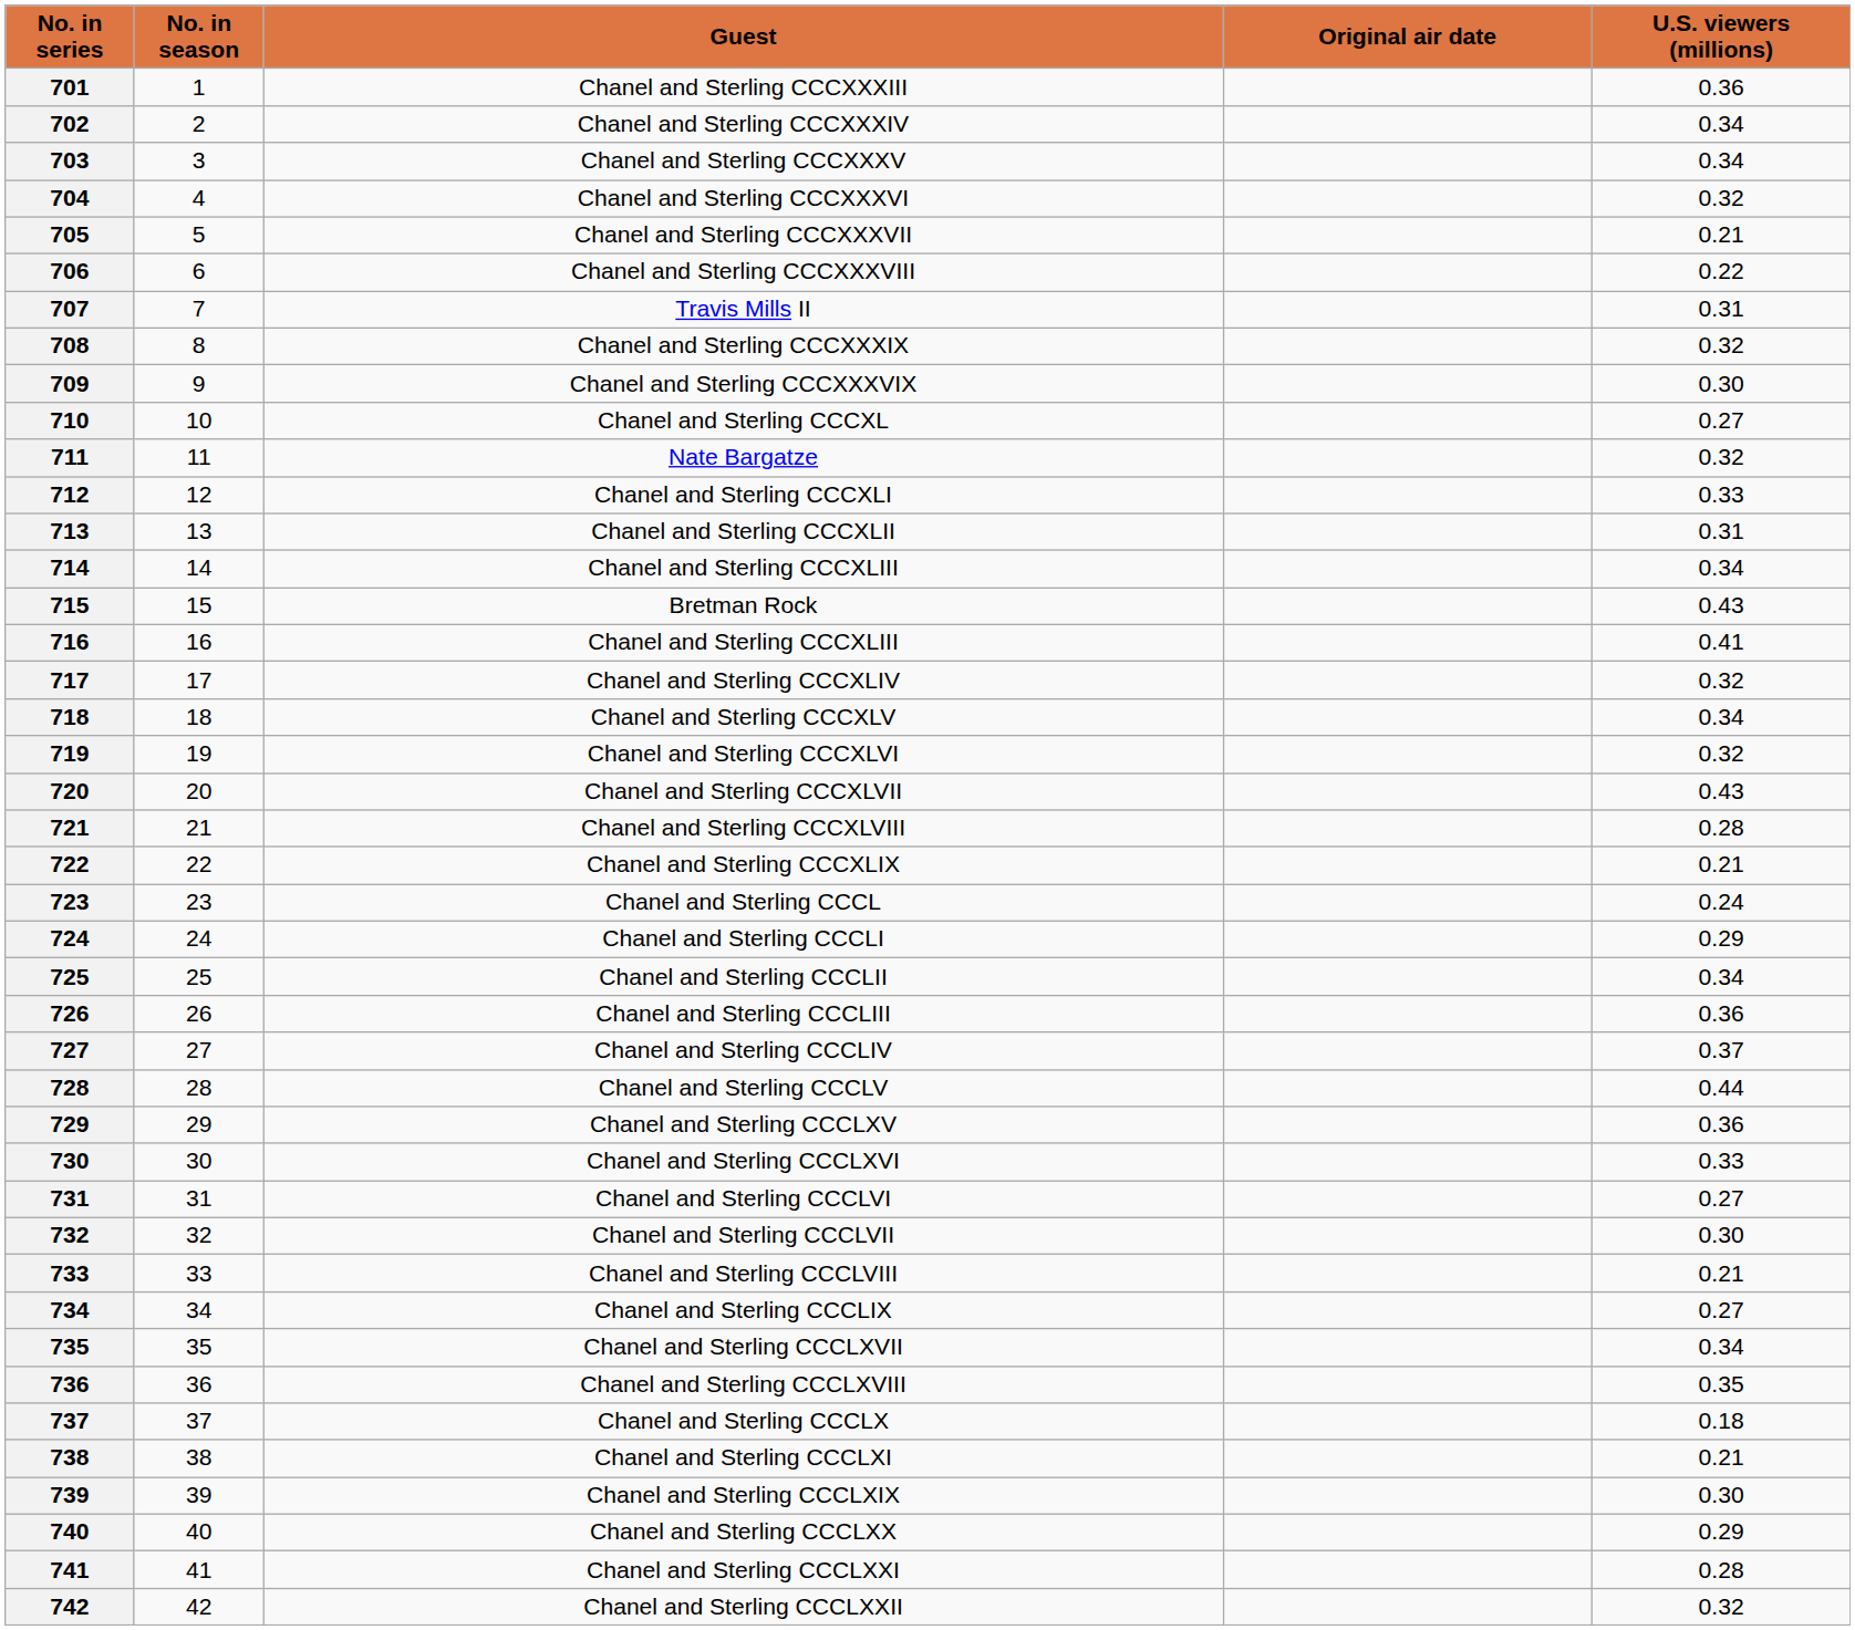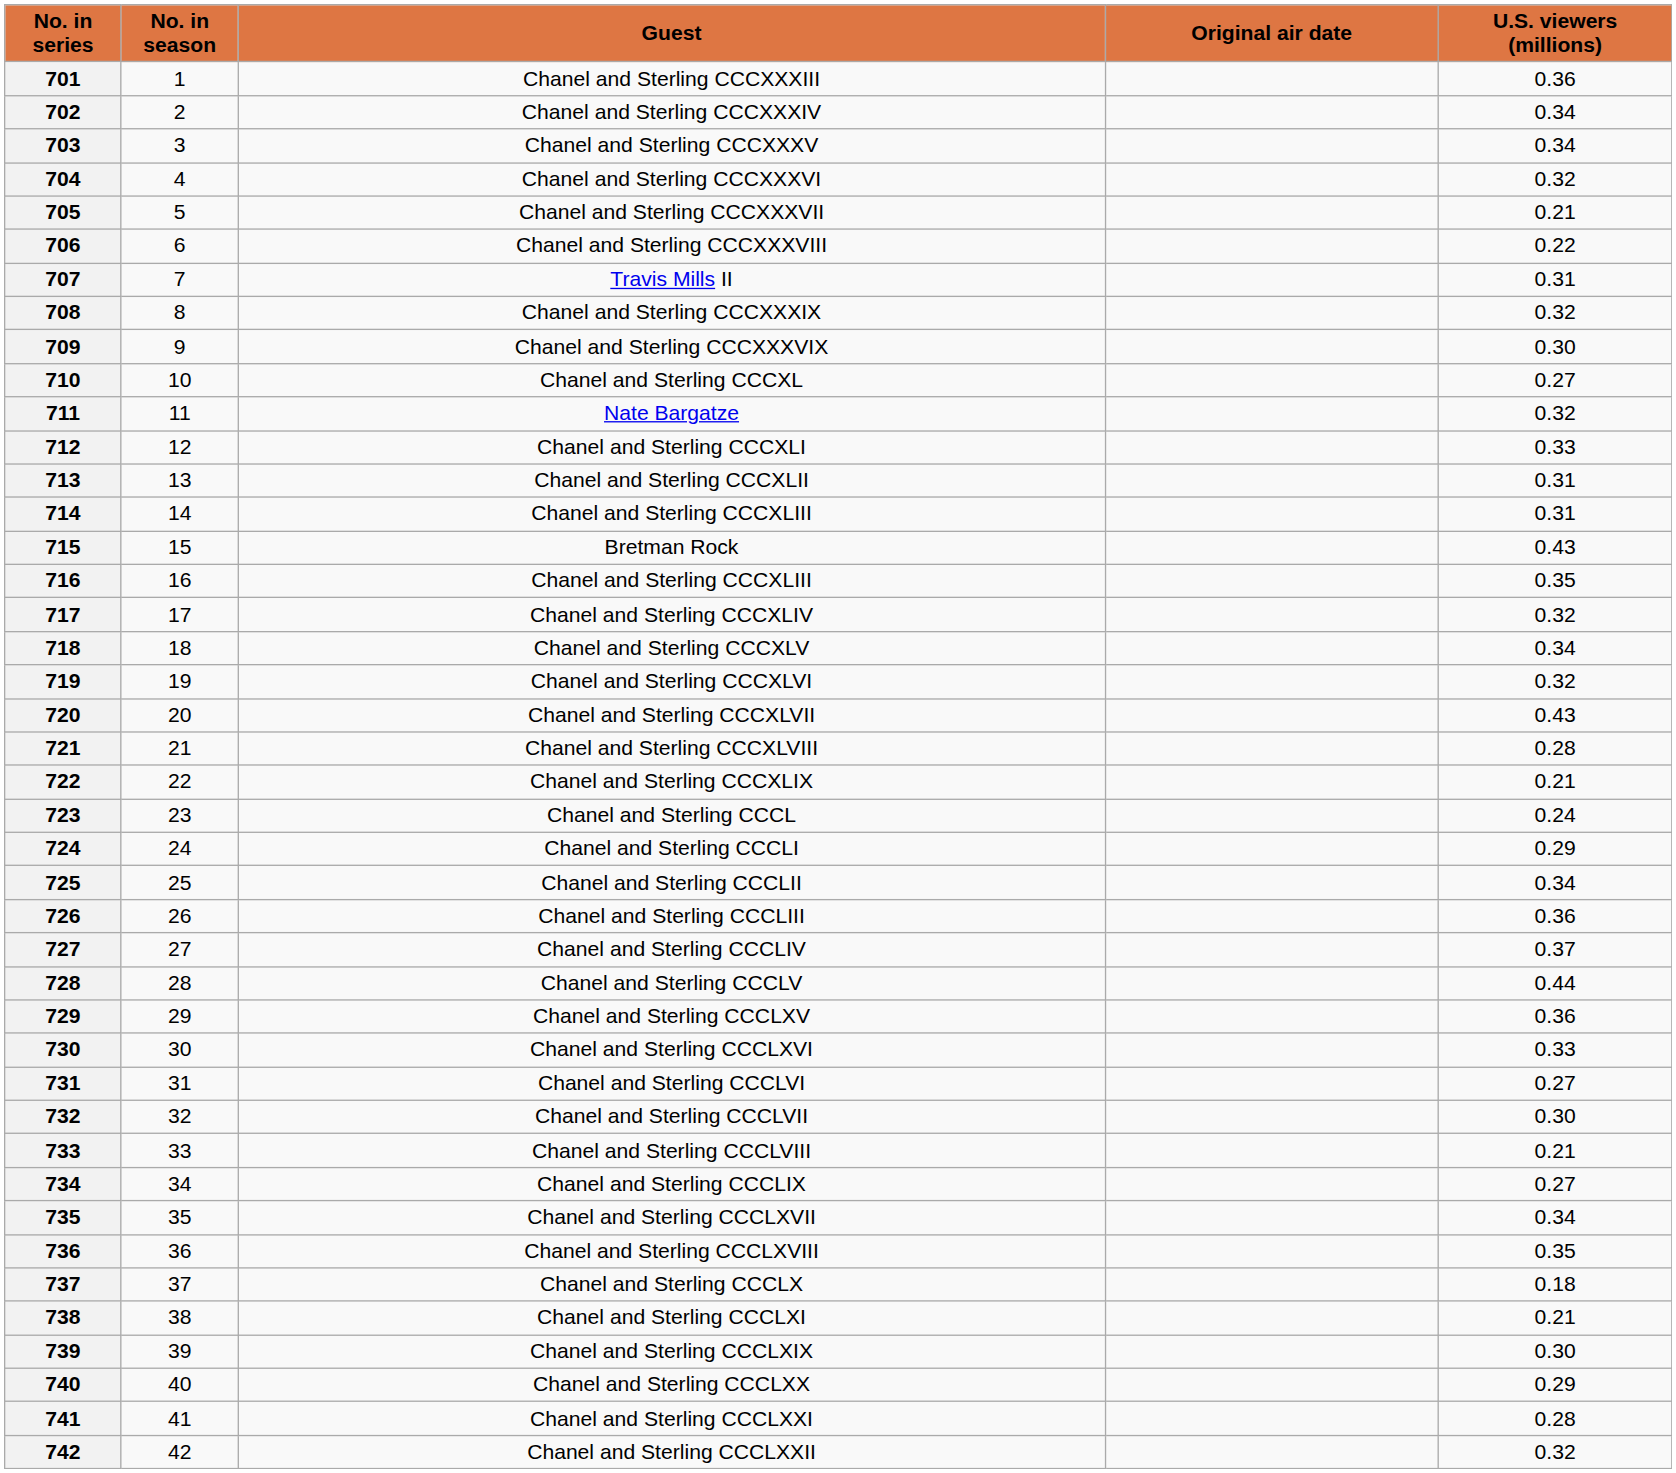714 | U.S. viewers (millions): 0.34 -> 0.31
716 | U.S. viewers (millions): 0.41 -> 0.35
